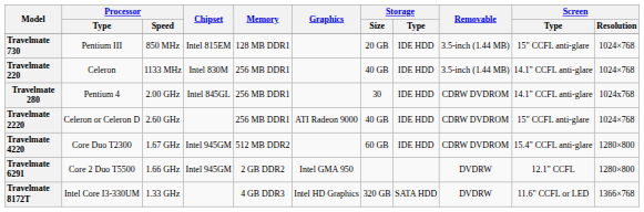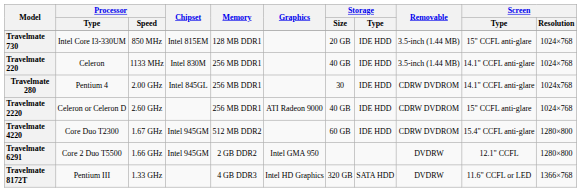Travelmate 730 | Processor / Type: Pentium III -> Intel Core I3-330UM
Travelmate 8172T | Processor / Type: Intel Core I3-330UM -> Pentium III
